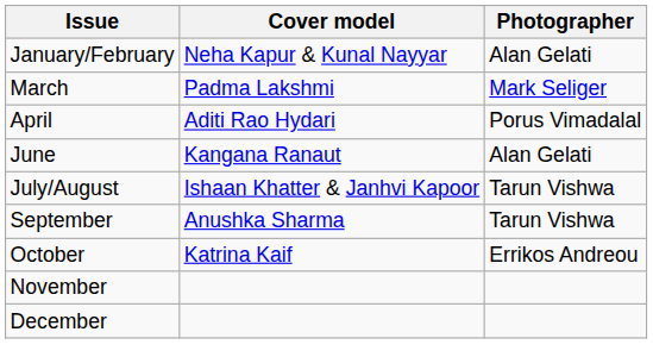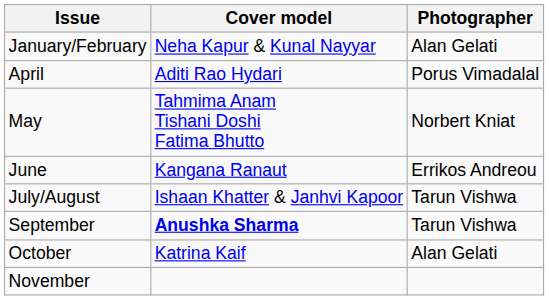- row: March | Padma Lakshmi | Mark Seliger
+ row: May | Tahmima Anam Tishani Doshi Fatima Bhutto | Norbert Kniat
June | Photographer: Alan Gelati -> Errikos Andreou
September | Cover model: normal -> bold
October | Photographer: Errikos Andreou -> Alan Gelati
- row: December
